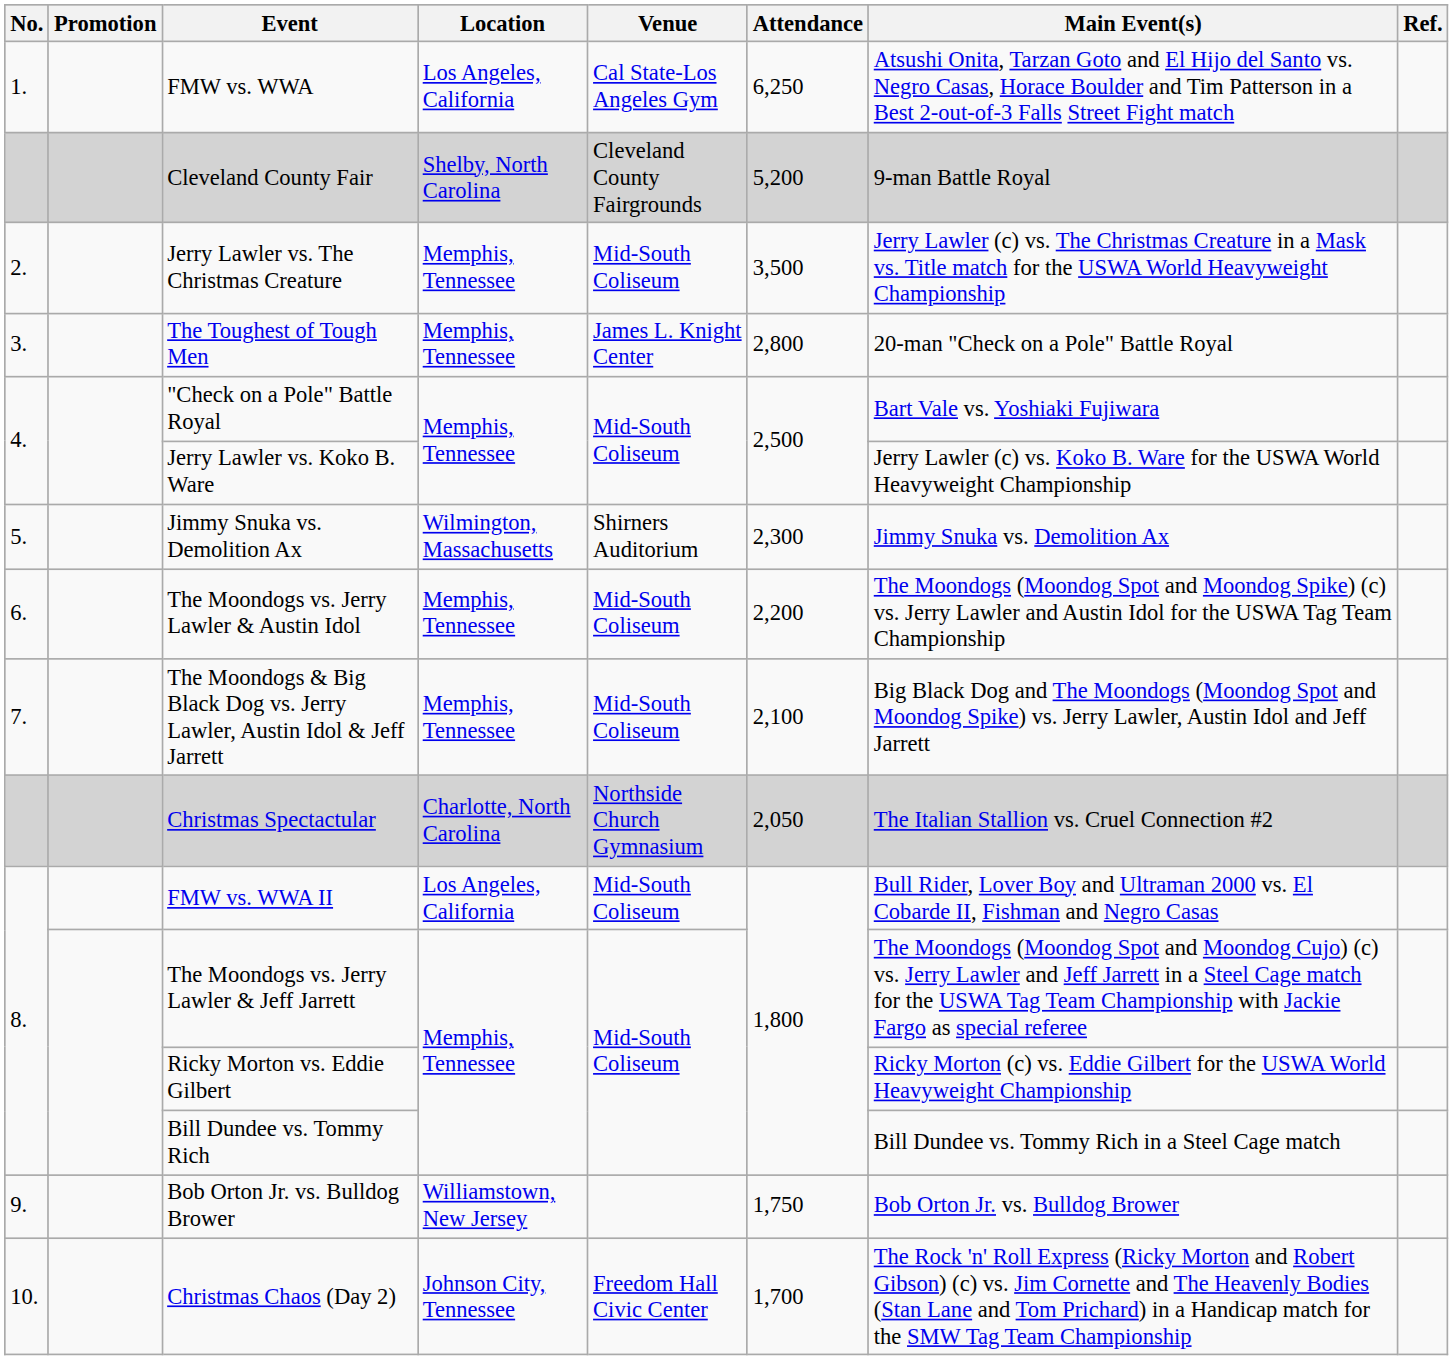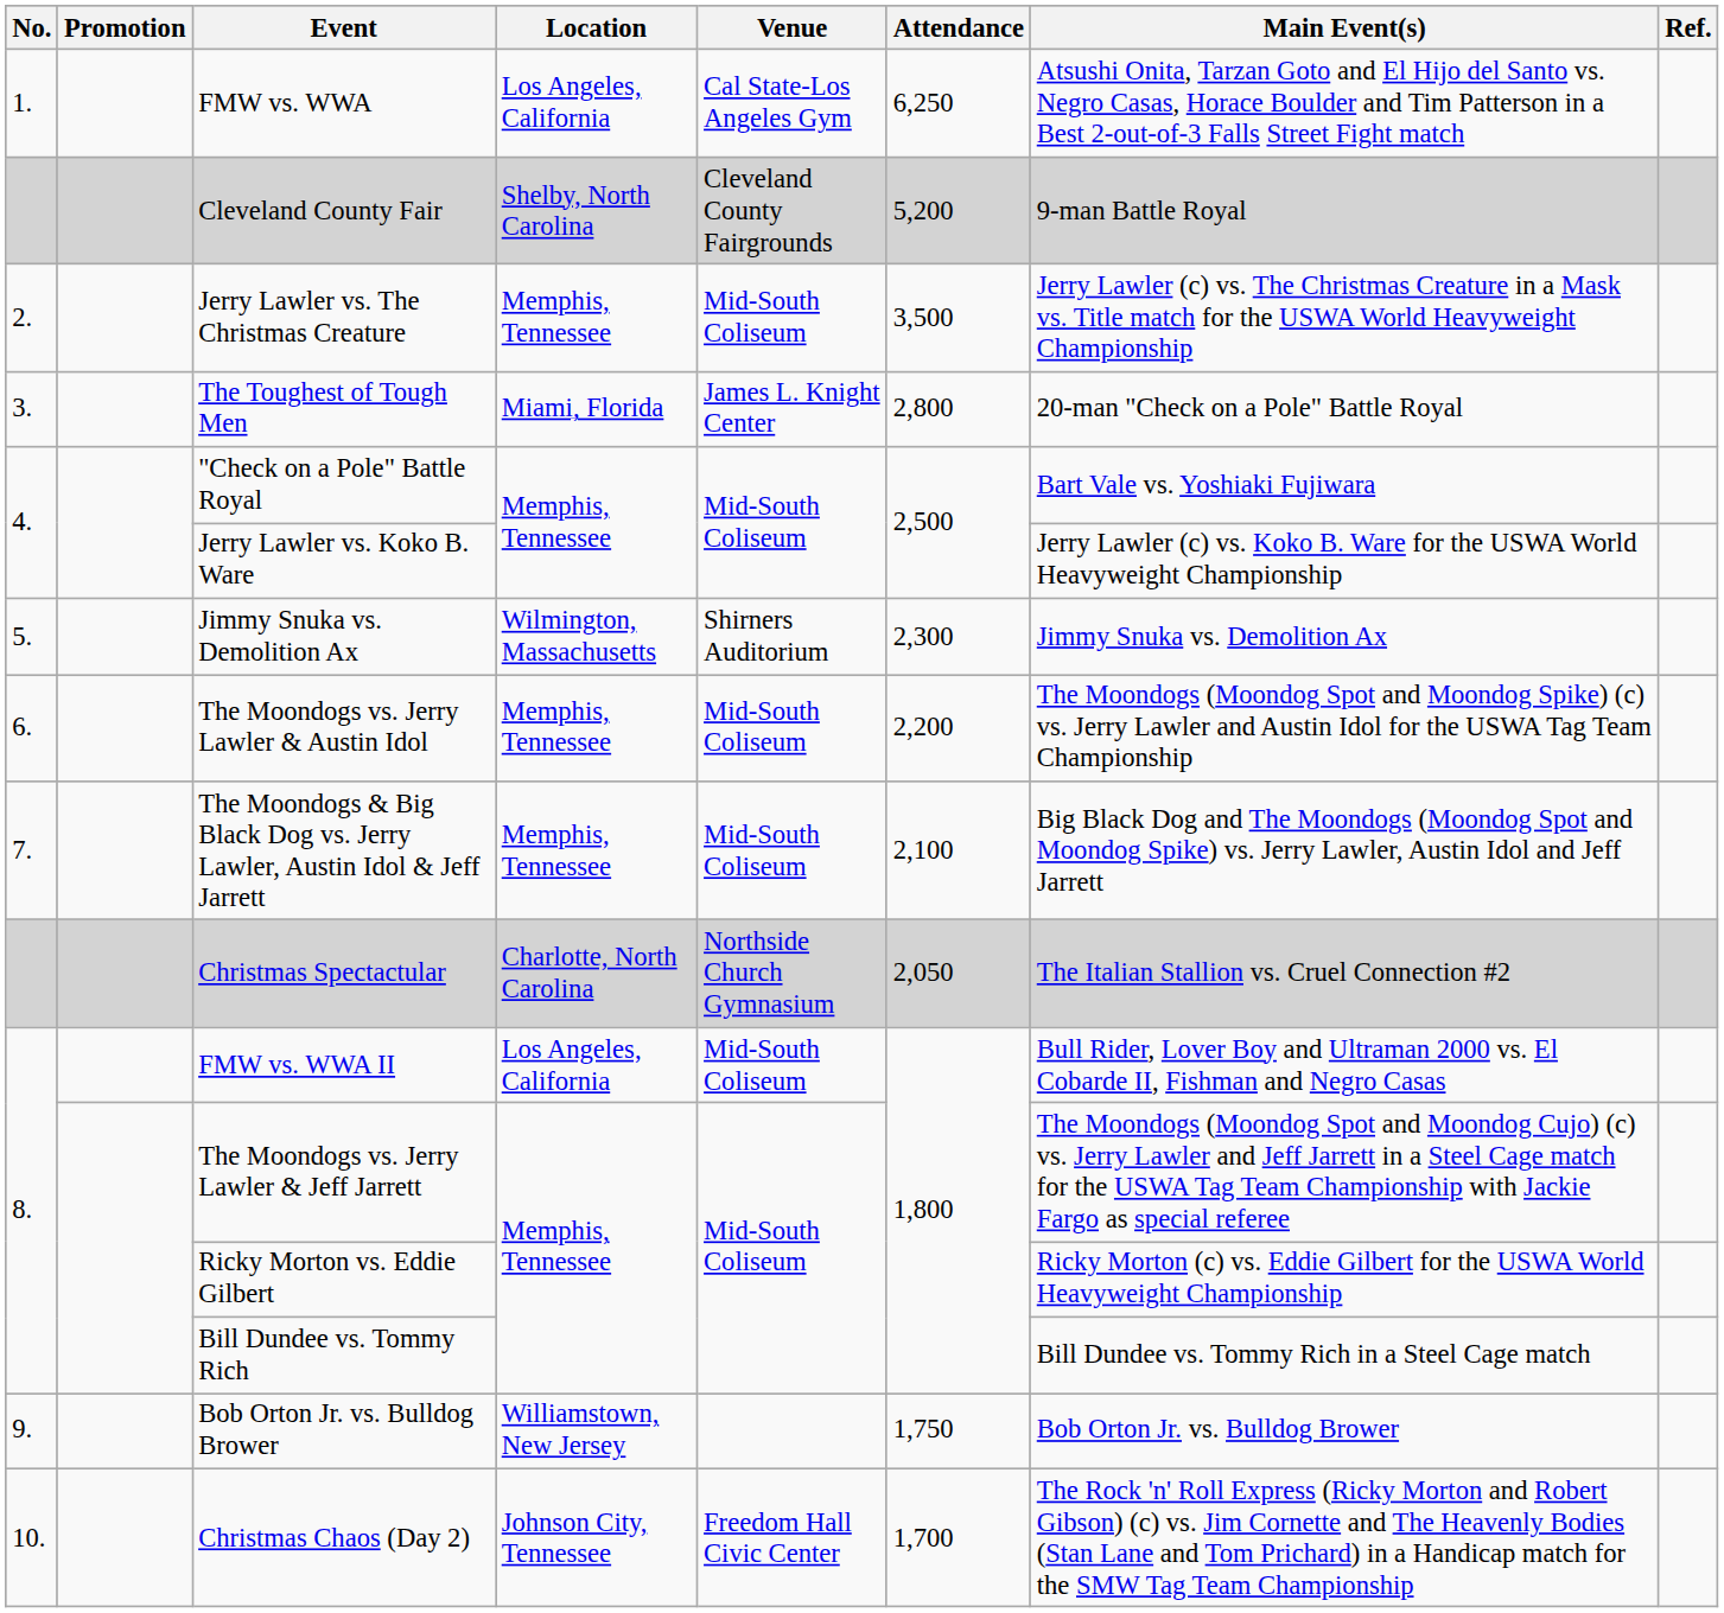The Toughest of Tough Men | Location: Memphis, Tennessee -> Miami, Florida
